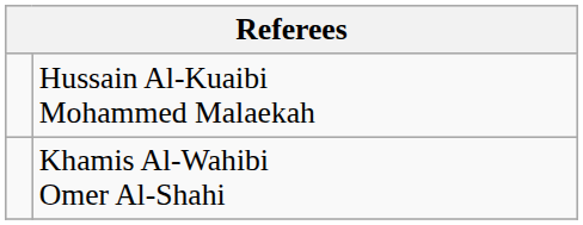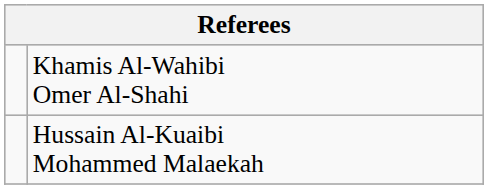rows swapped: Khamis Al-Wahibi Omer Al-Shahi <-> Hussain Al-Kuaibi Mohammed Malaekah
